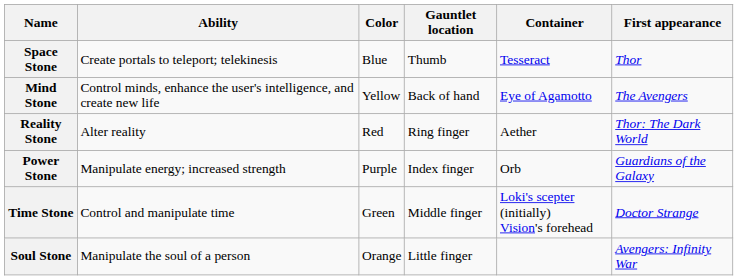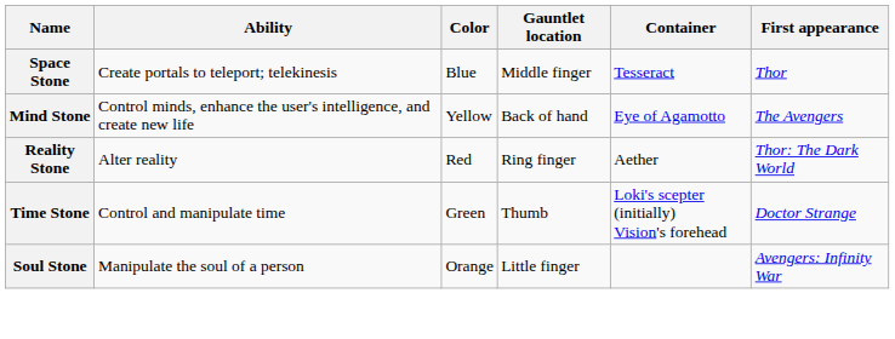Space Stone | Gauntlet location: Thumb -> Middle finger
- row: Power Stone | Manipulate energy; increased strength | Purple | Index finger | Orb | Guardians of the Galaxy
Time Stone | Gauntlet location: Middle finger -> Thumb
